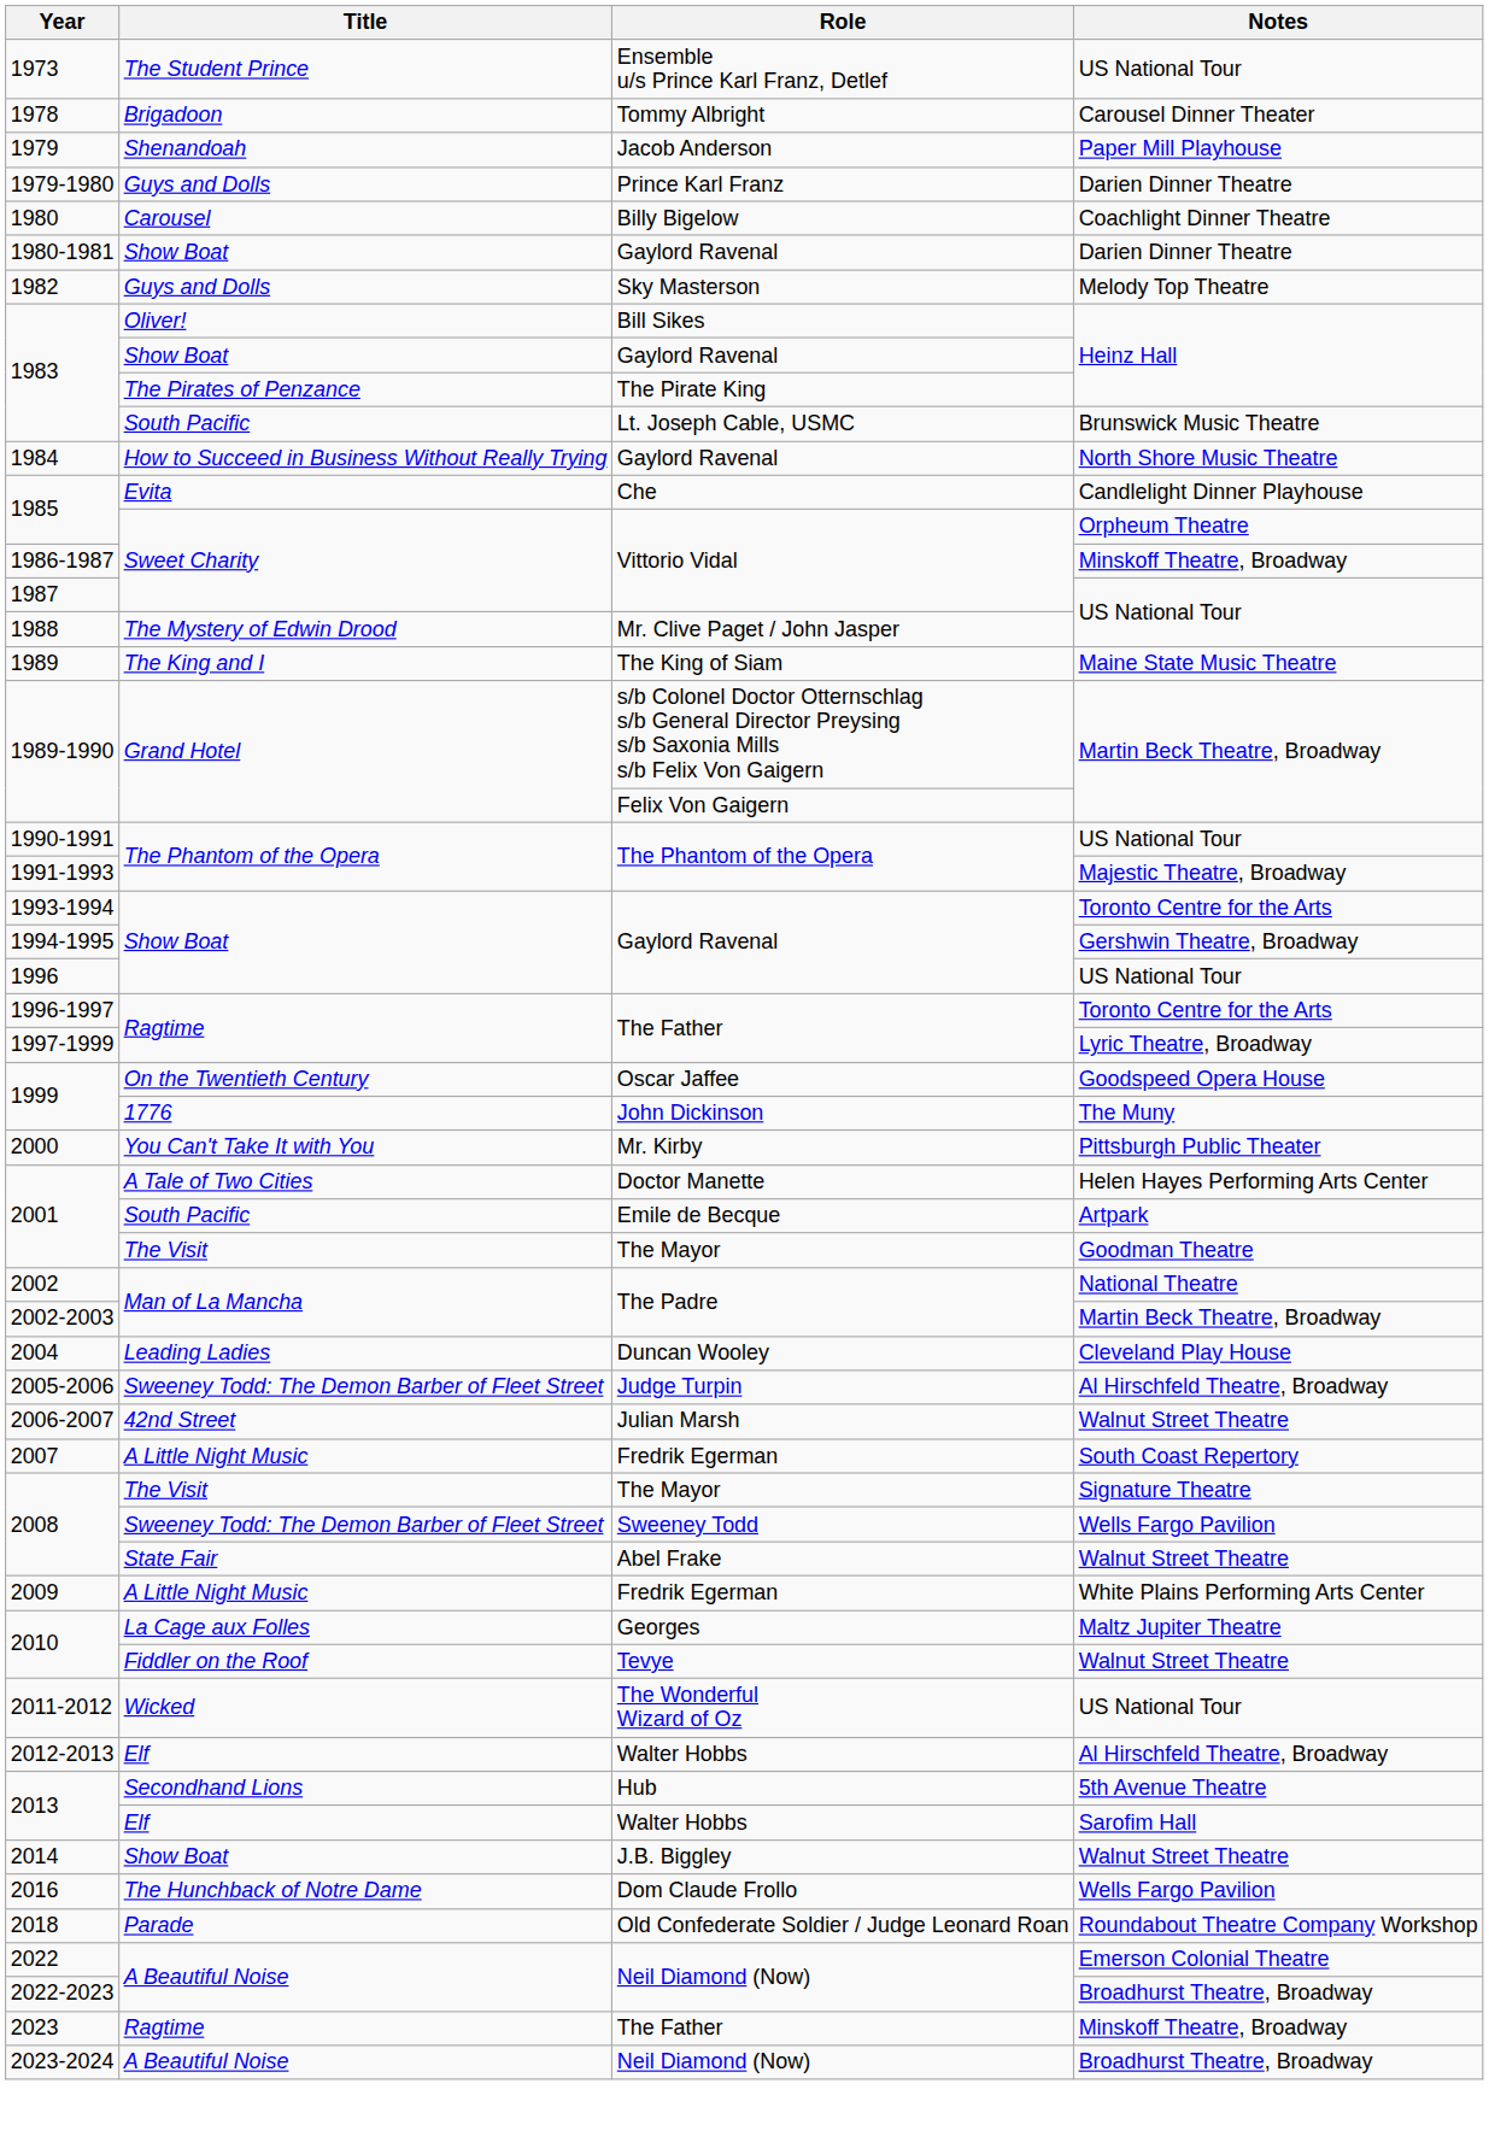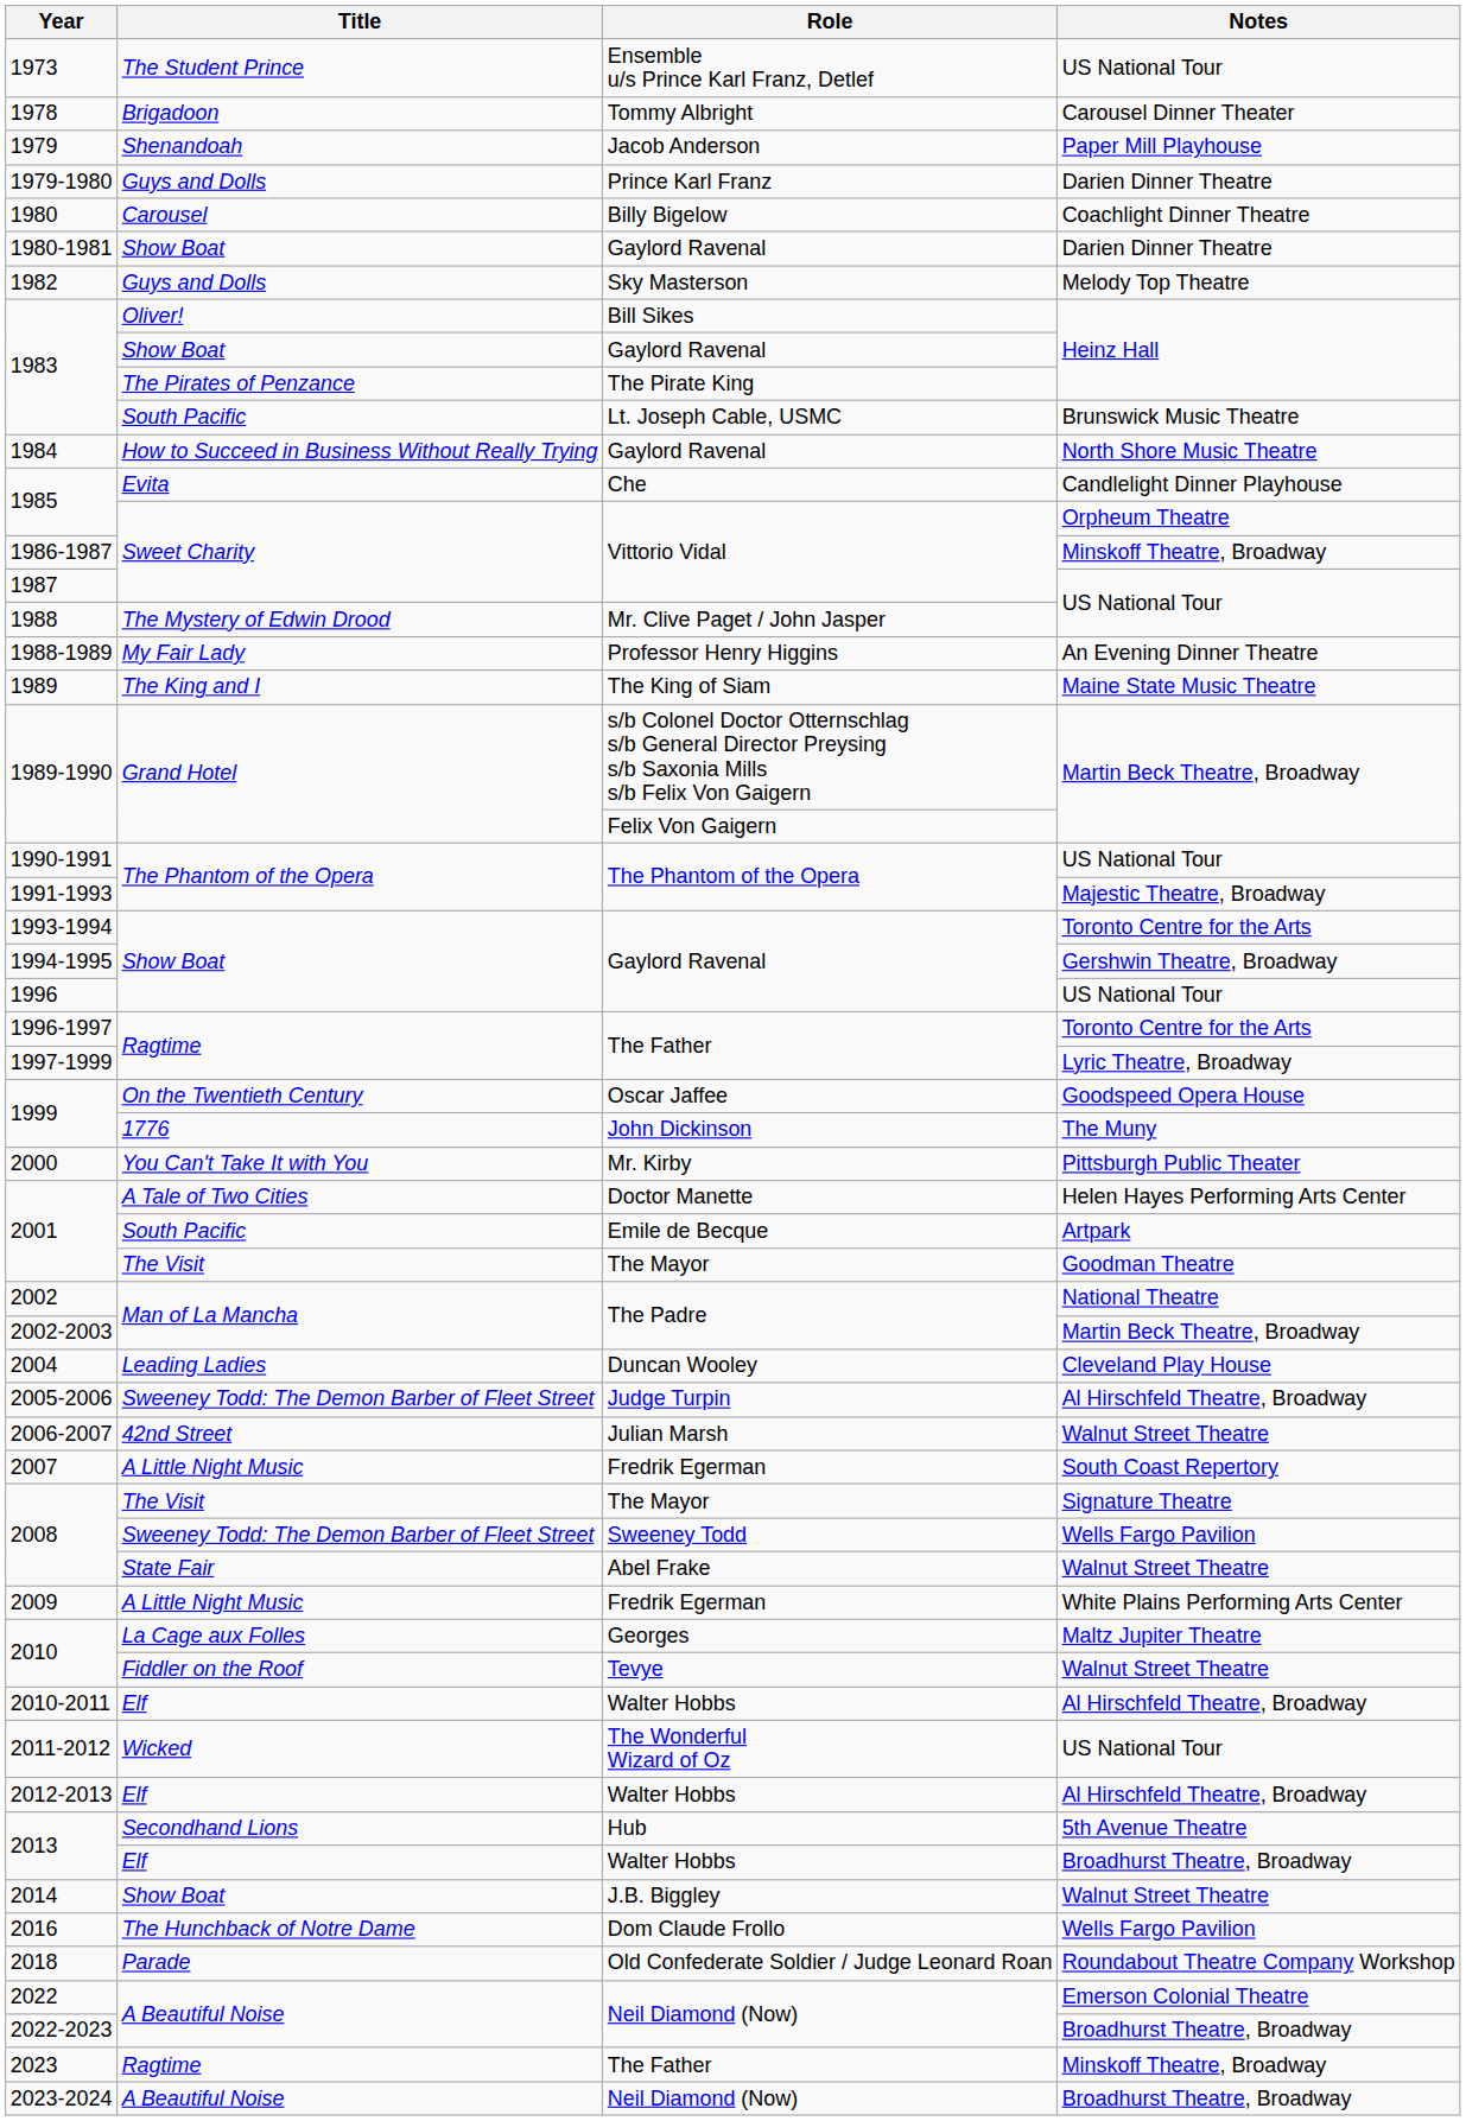+ row: 1988-1989 | My Fair Lady | Professor Henry Higgins | An Evening Dinner Theatre
+ row: 2010-2011 | Elf | Walter Hobbs | Al Hirschfeld Theatre, Broadway
2013 / Walter Hobbs | Notes: Sarofim Hall -> Broadhurst Theatre, Broadway
